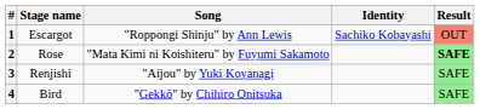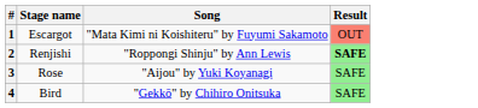- column: Identity | Sachiko Kobayashi
1 | Song: "Roppongi Shinju" by Ann Lewis -> "Mata Kimi ni Koishiteru" by Fuyumi Sakamoto
2 | Stage name: Rose -> Renjishi
2 | Song: "Mata Kimi ni Koishiteru" by Fuyumi Sakamoto -> "Roppongi Shinju" by Ann Lewis
3 | Stage name: Renjishi -> Rose
